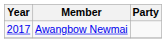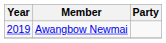Awangbow Newmai | Year: 2017 -> 2019
